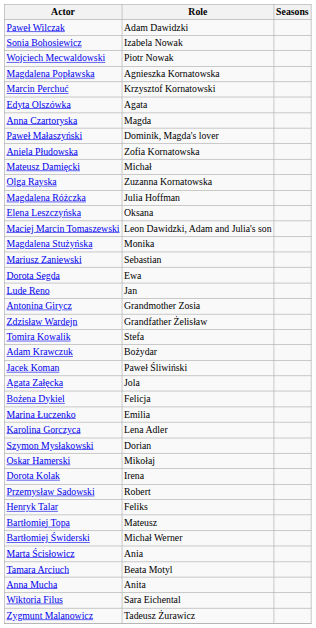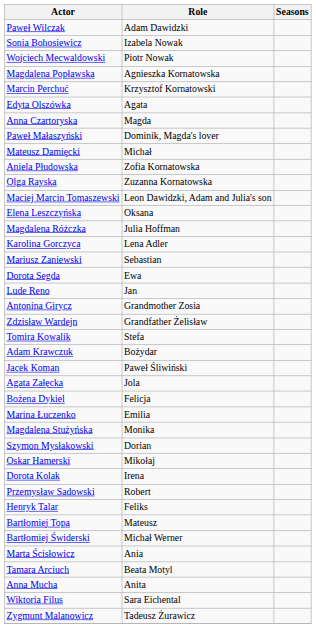rows swapped: Mateusz Damięcki <-> Aniela Płudowska
rows swapped: Maciej Marcin Tomaszewski <-> Magdalena Różczka
rows swapped: Karolina Gorczyca <-> Magdalena Stużyńska
